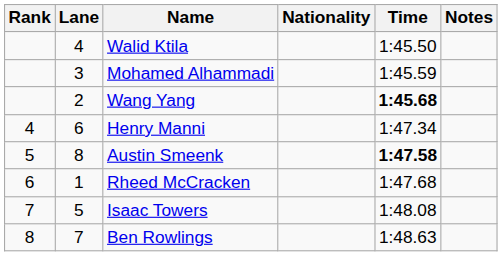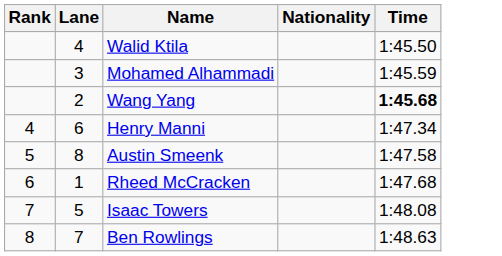- column: Notes
Austin Smeenk | Time: bold -> normal
